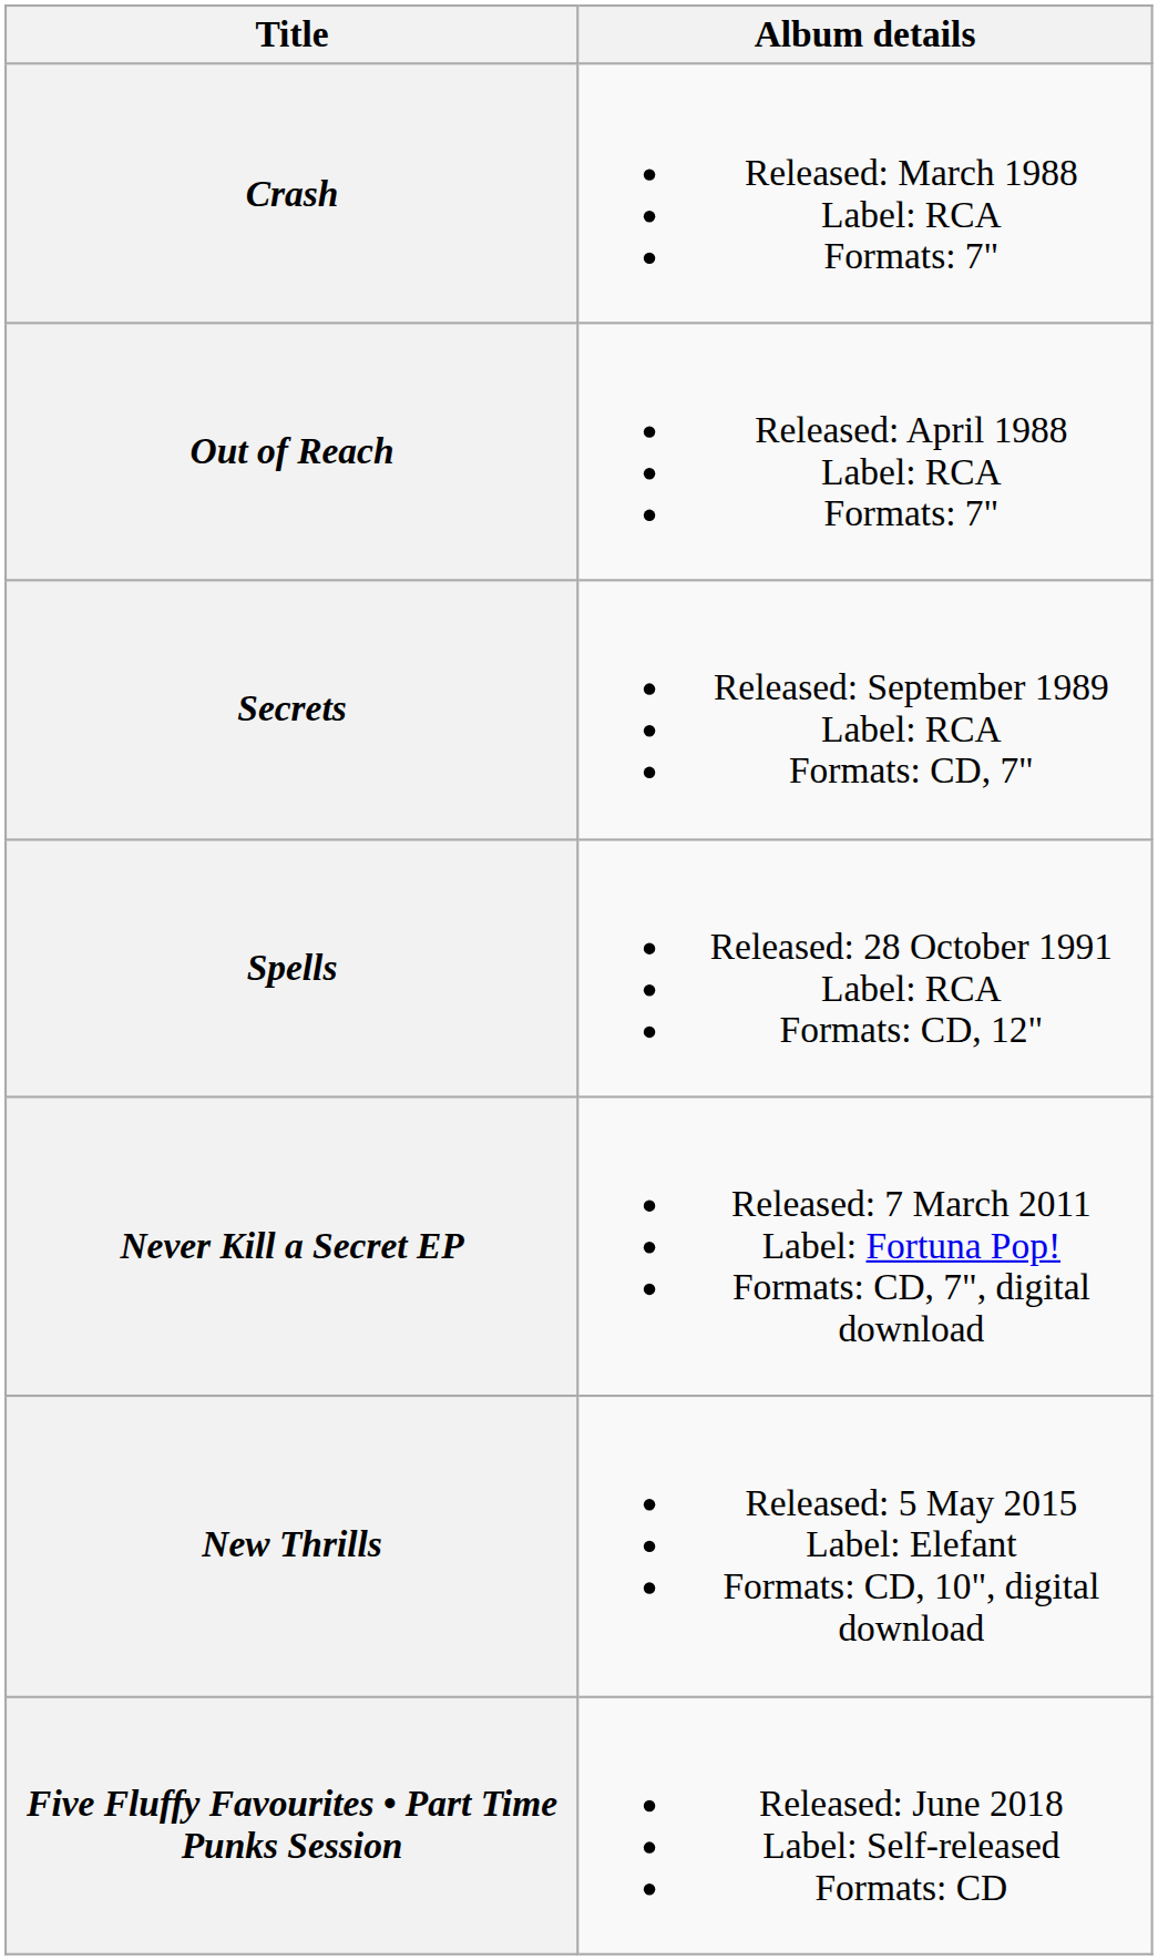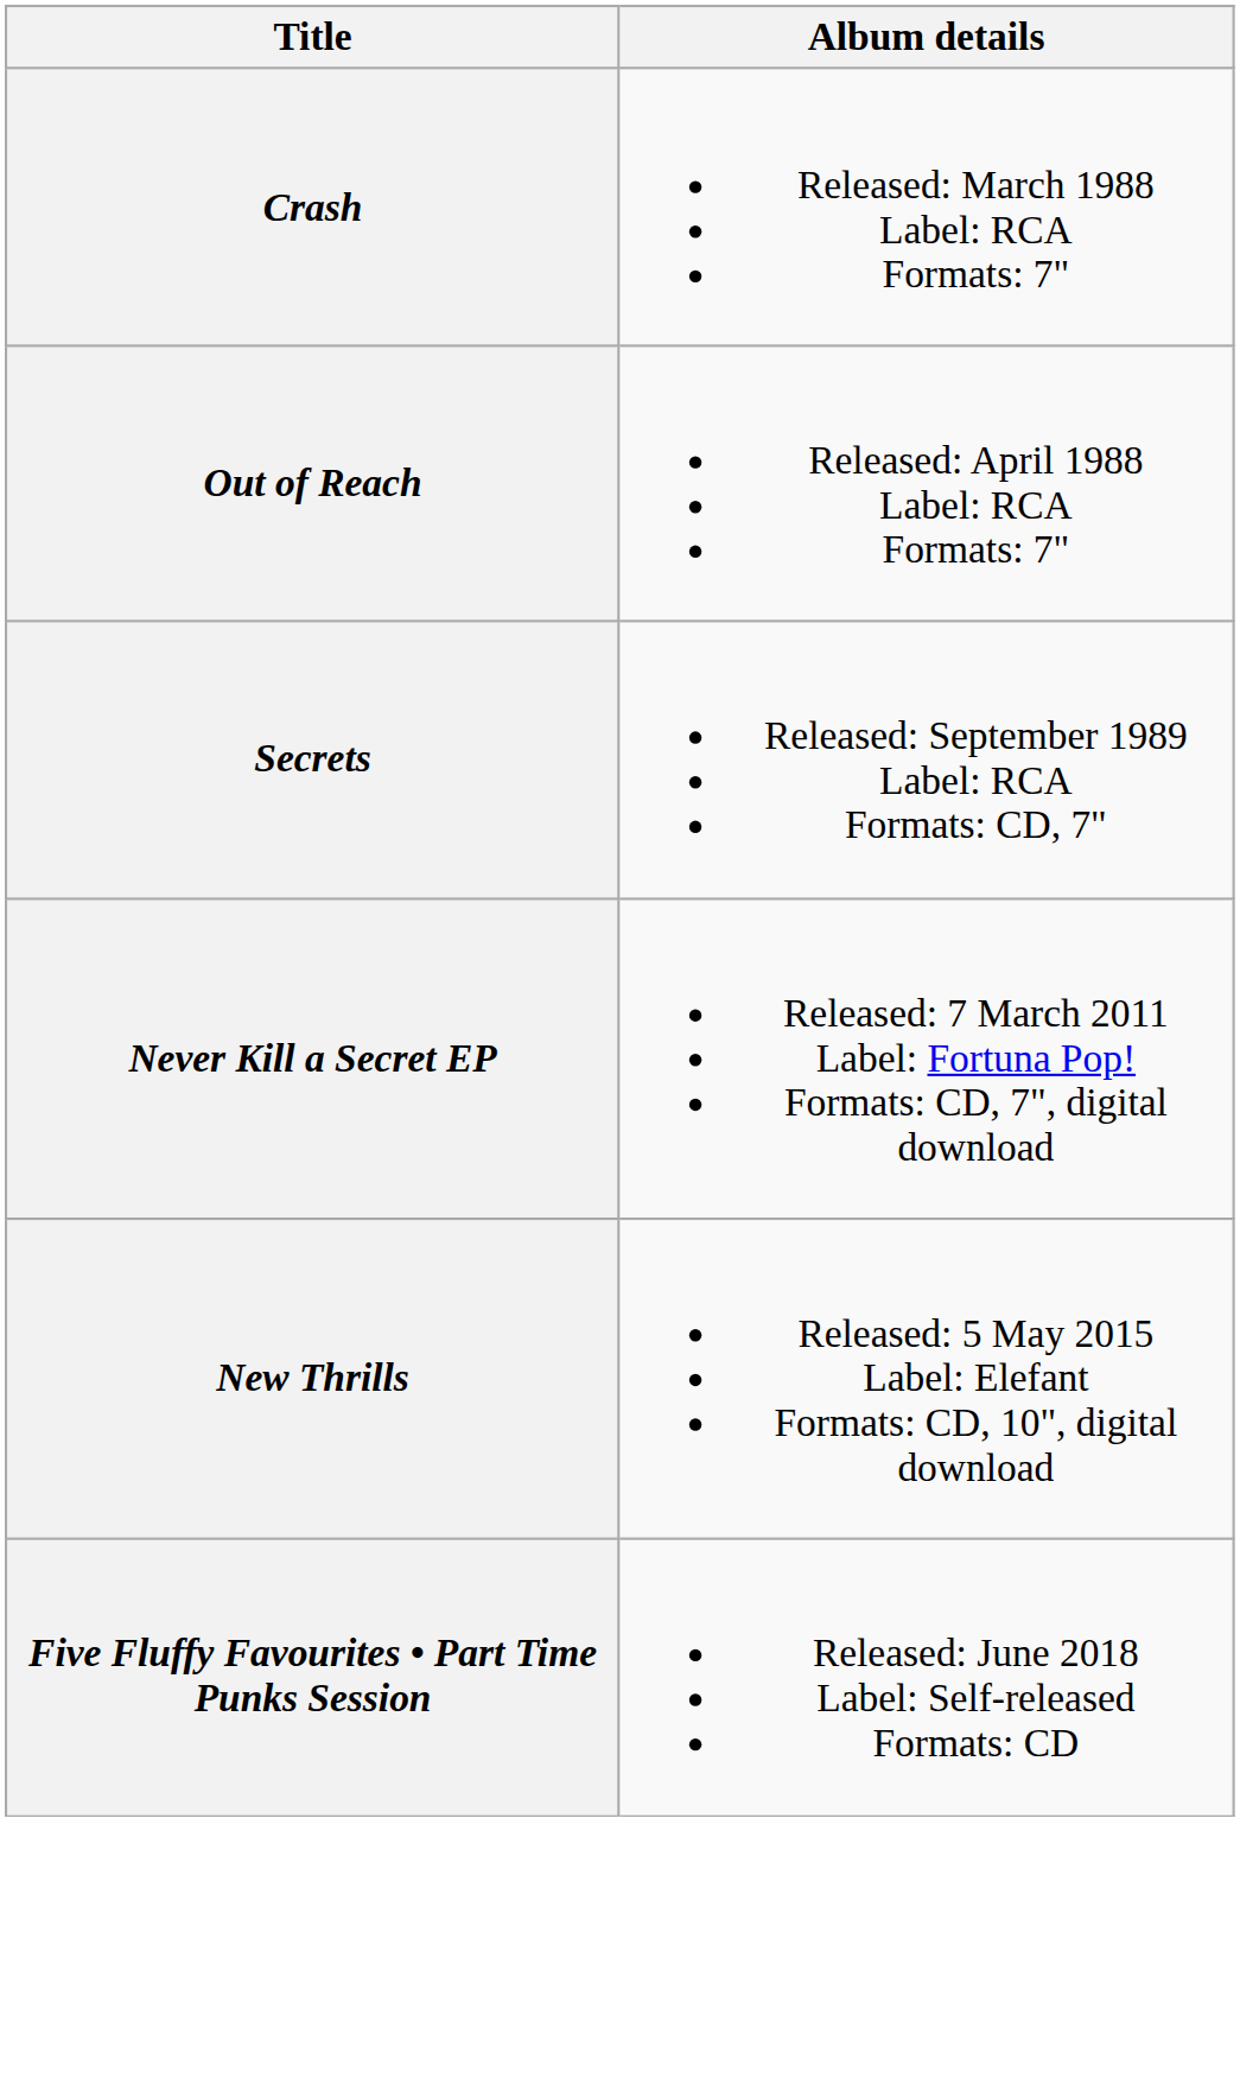- row: Spells | Released: 28 October 1991 Label: RCA Formats: CD, 12"
